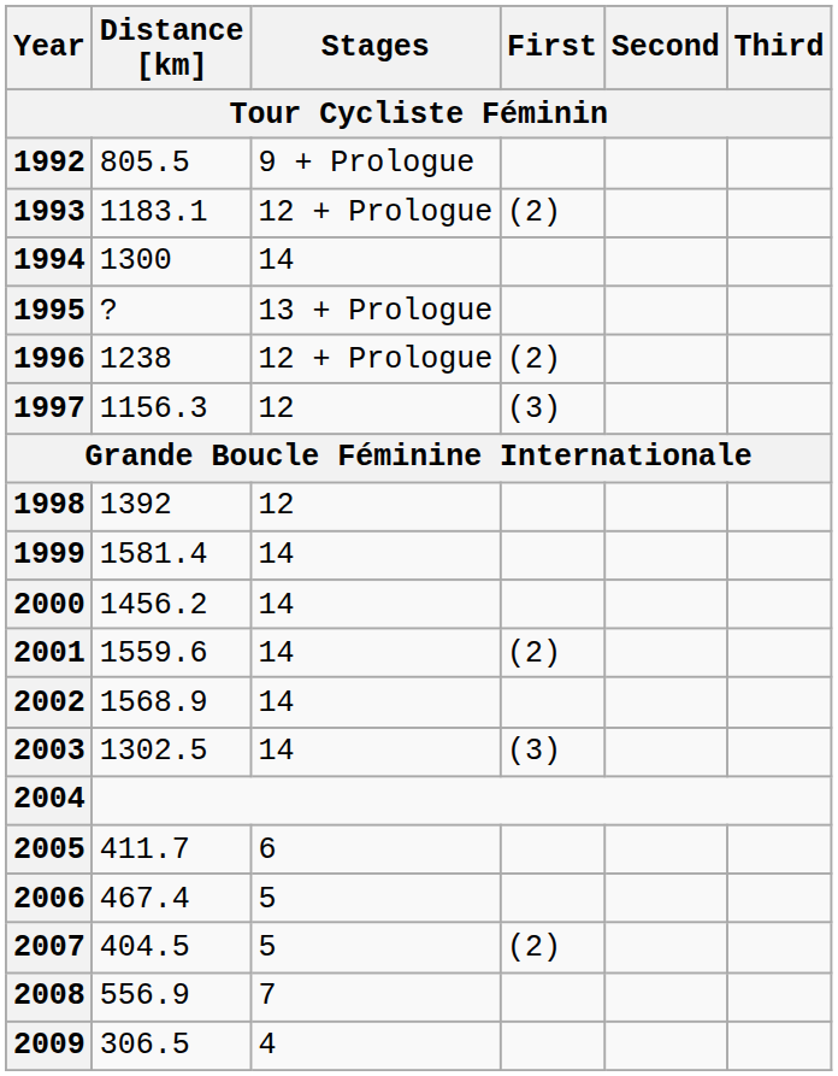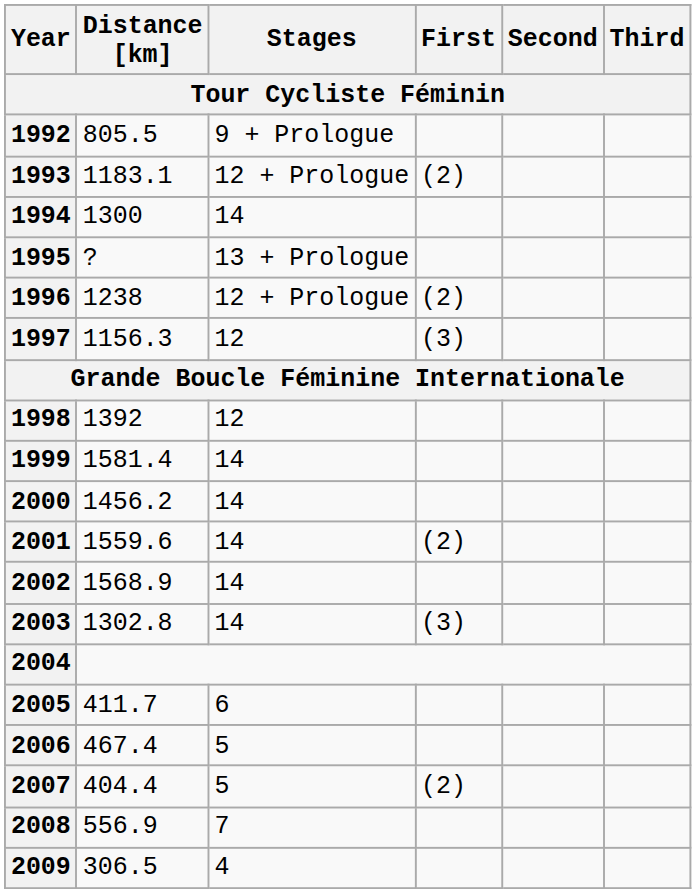2003 | Distance [km] / Tour Cycliste Féminin: 1302.5 -> 1302.8
2007 | Distance [km] / Tour Cycliste Féminin: 404.5 -> 404.4
